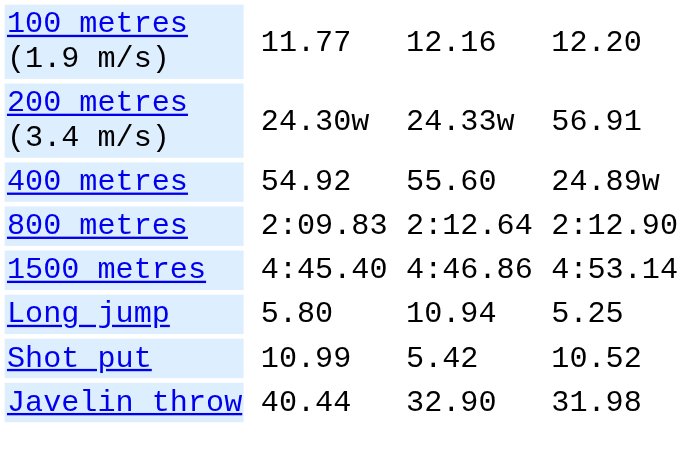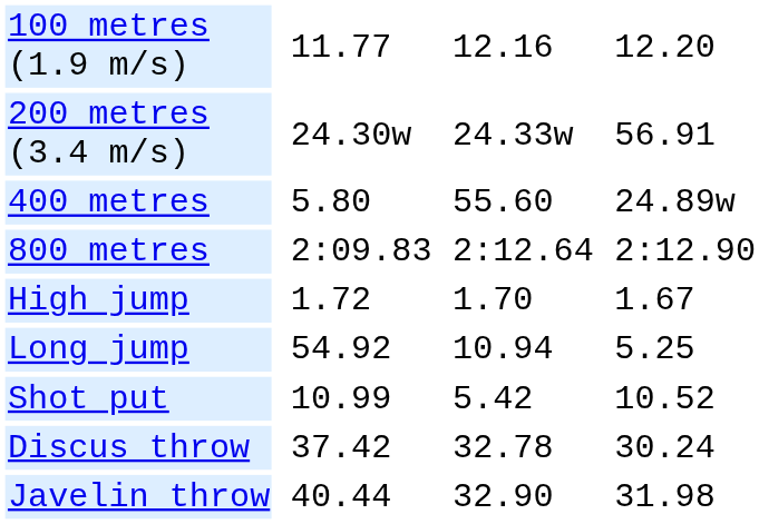400 metres | column 3: 54.92 -> 5.80
- row: 1500 metres | 4:45.40 | 4:46.86 | 4:53.14
+ row: High jump | 1.72 | 1.70 | 1.67
Long jump | column 3: 5.80 -> 54.92
+ row: Discus throw | 37.42 | 32.78 | 30.24
